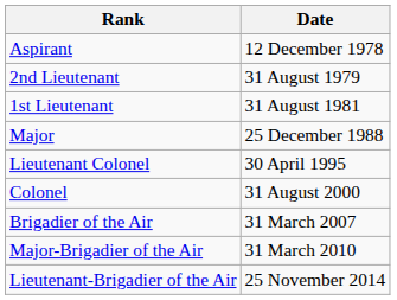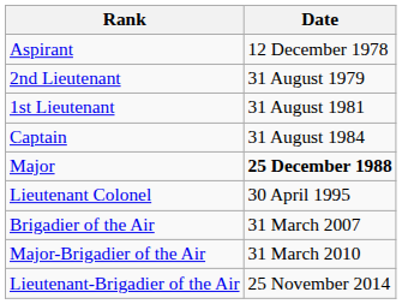+ row: Captain | 31 August 1984
Major | Date: normal -> bold
- row: Colonel | 31 August 2000
